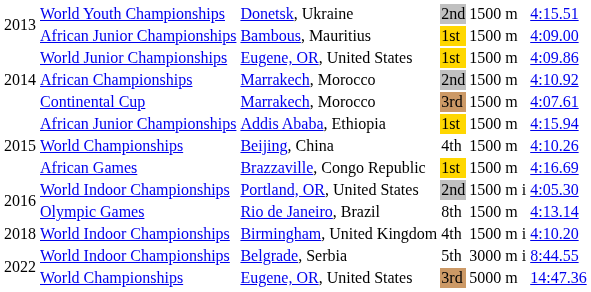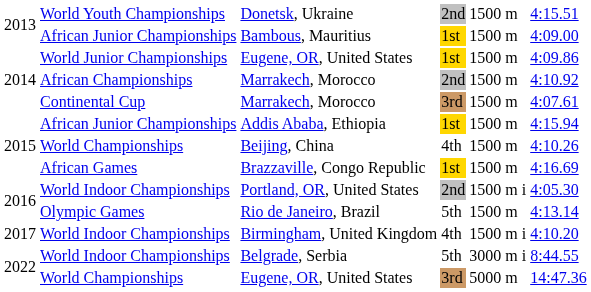Rio de Janeiro, Brazil | column 4: 8th -> 5th
Birmingham, United Kingdom | column 1: 2018 -> 2017
